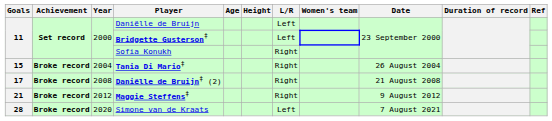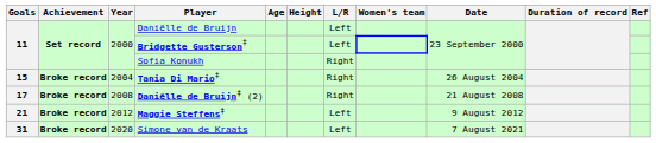Maggie Steffens‡ | L/R: Right -> Left
Simone van de Kraats | Goals: 28 -> 31
